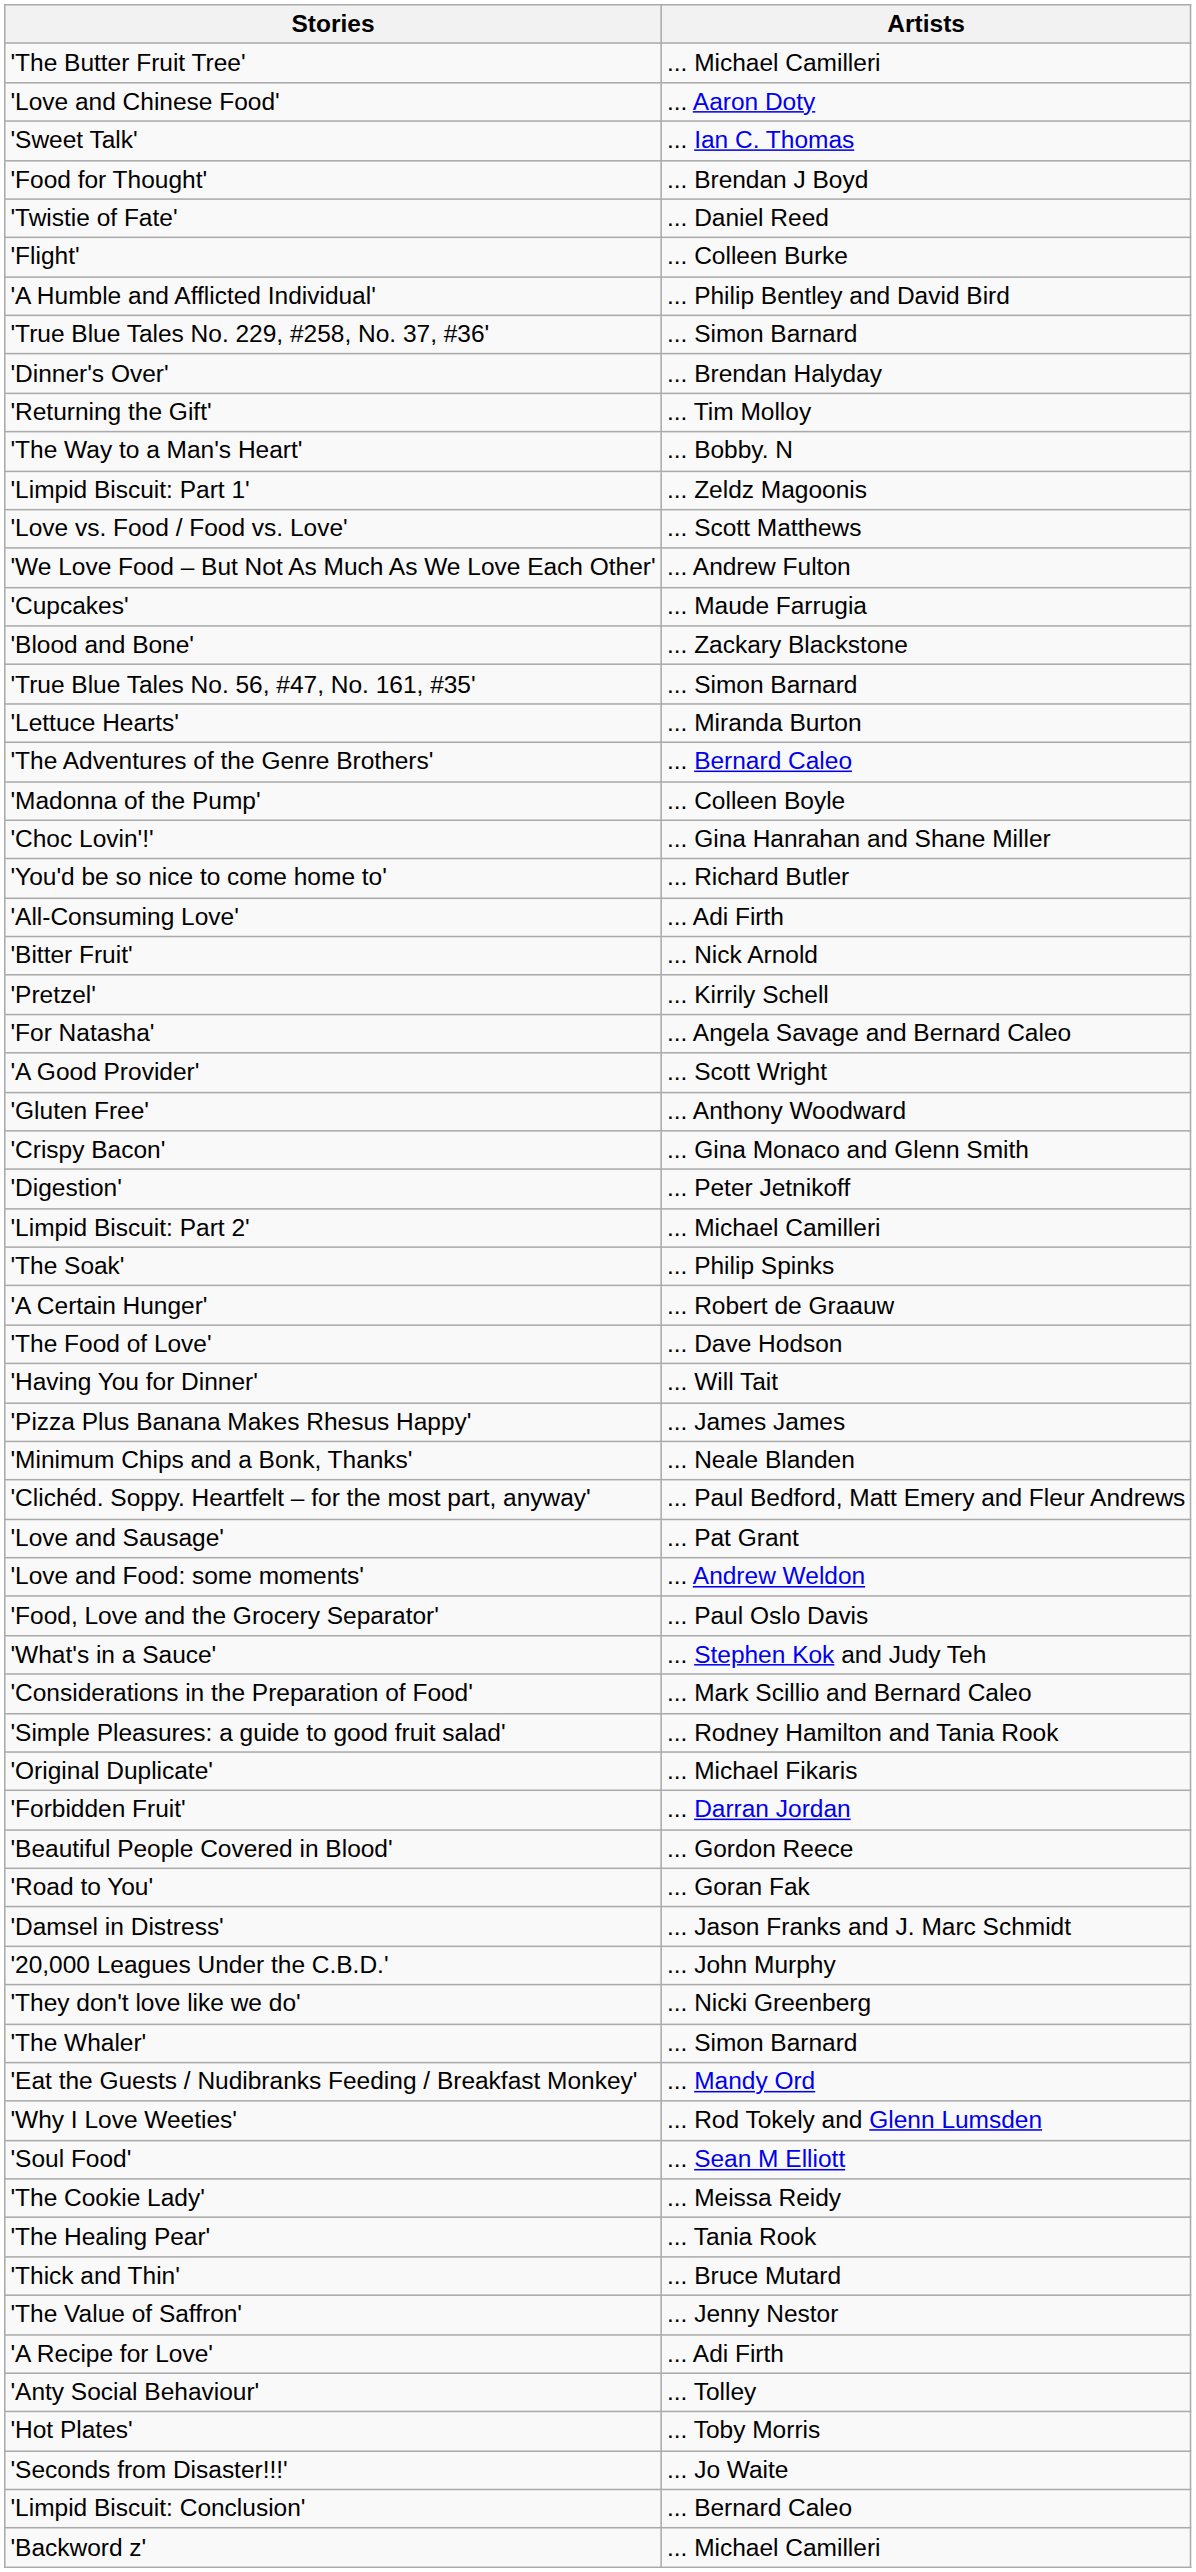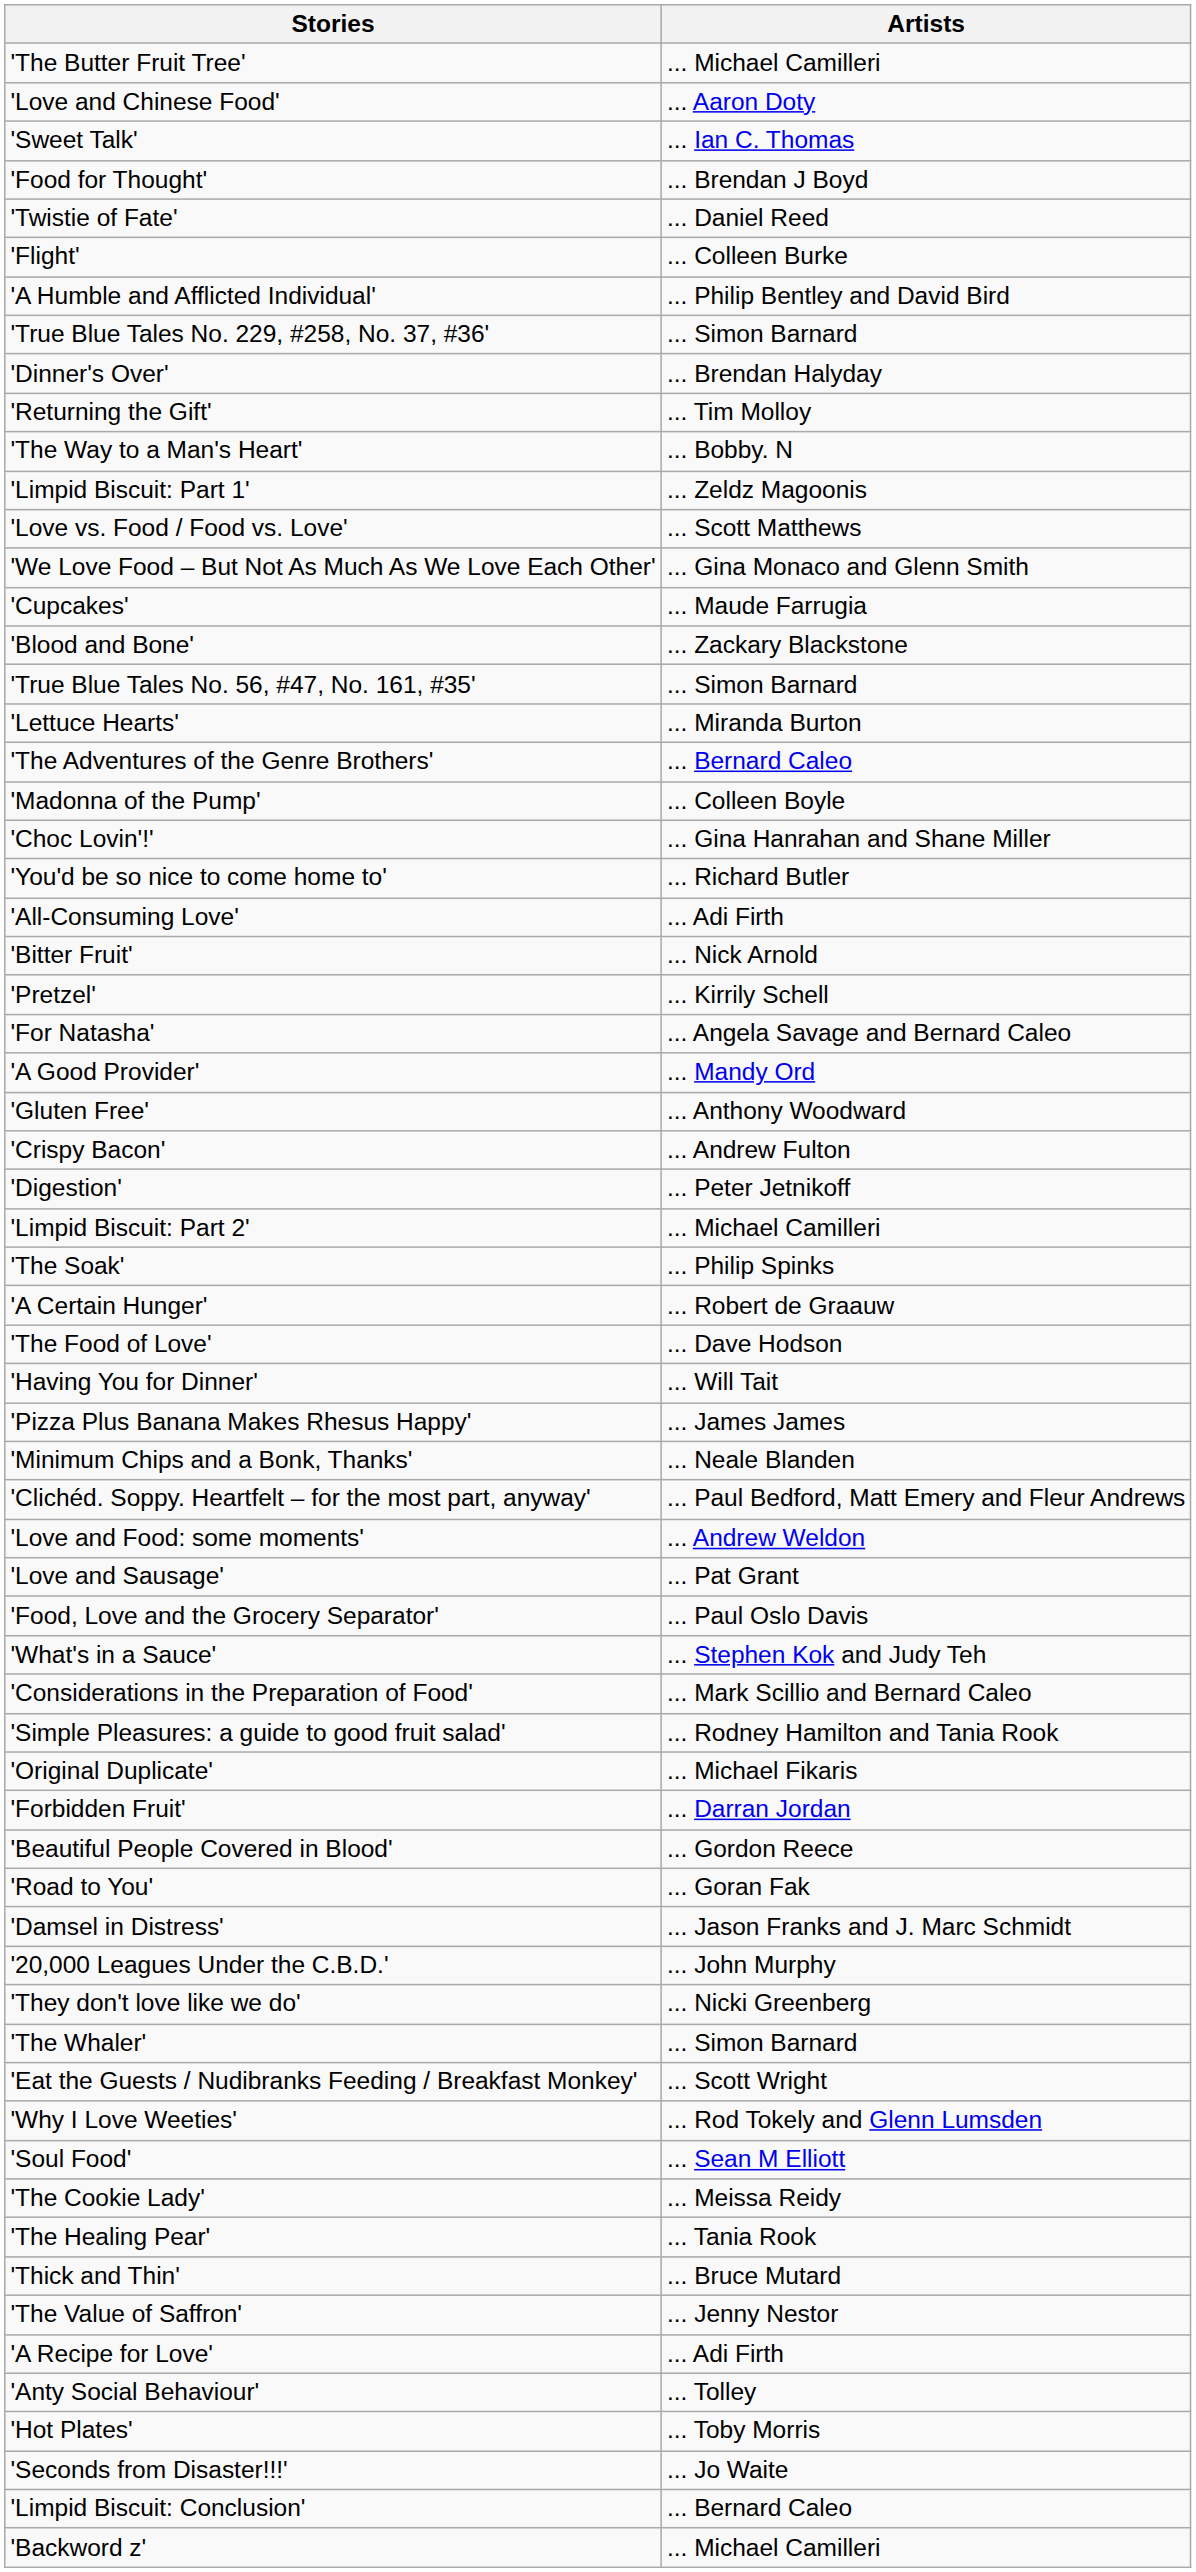'We Love Food – But Not As Much As We Love Each Other' | Artists: ... Andrew Fulton -> ... Gina Monaco and Glenn Smith
'A Good Provider' | Artists: ... Scott Wright -> ... Mandy Ord
'Crispy Bacon' | Artists: ... Gina Monaco and Glenn Smith -> ... Andrew Fulton
rows swapped: 'Love and Sausage' <-> 'Love and Food: some moments'
'Eat the Guests / Nudibranks Feeding / Breakfast Monkey' | Artists: ... Mandy Ord -> ... Scott Wright
